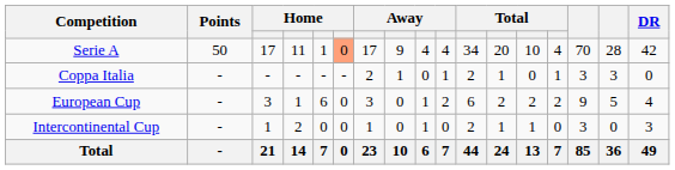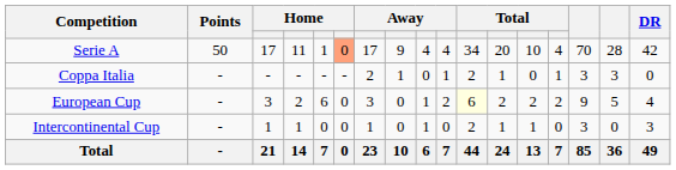European Cup | column 4: 1 -> 2
European Cup | column 11: no background -> lightyellow background
Intercontinental Cup | column 4: 2 -> 1
